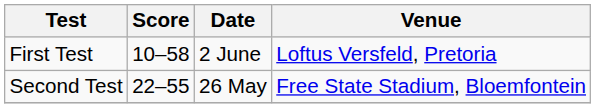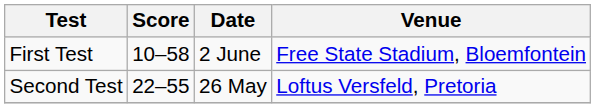First Test | Venue: Loftus Versfeld, Pretoria -> Free State Stadium, Bloemfontein
Second Test | Venue: Free State Stadium, Bloemfontein -> Loftus Versfeld, Pretoria
